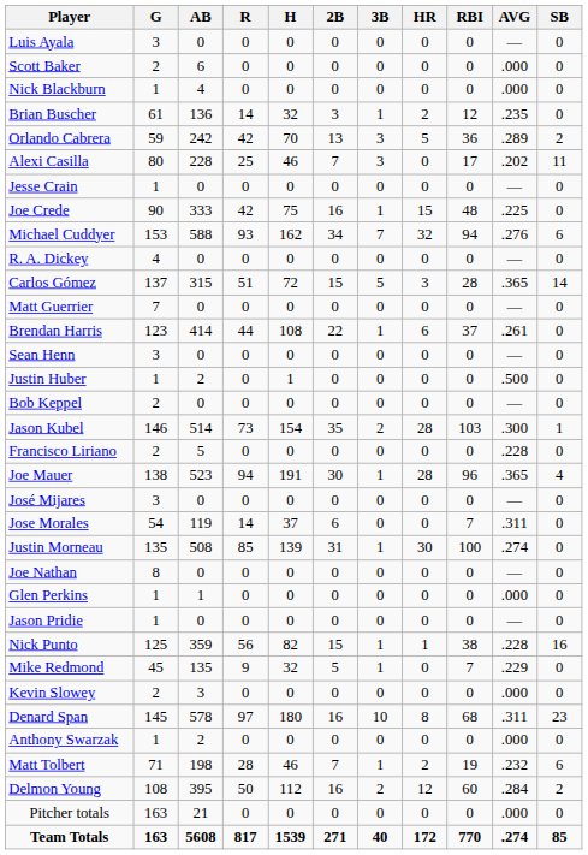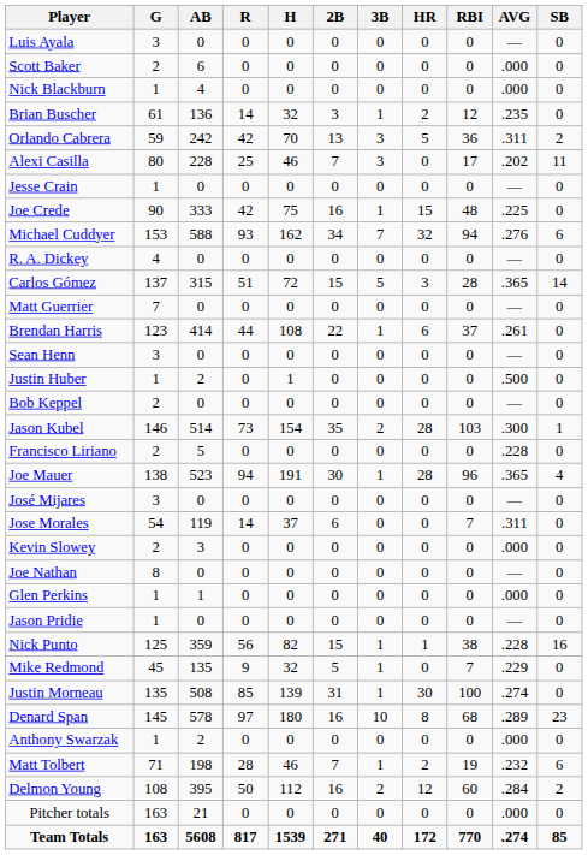Orlando Cabrera | AVG: .289 -> .311
rows swapped: Justin Morneau <-> Kevin Slowey
Denard Span | AVG: .311 -> .289
